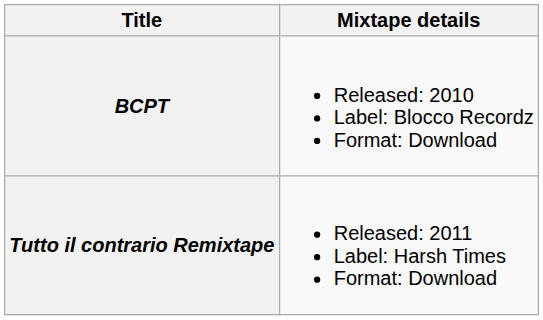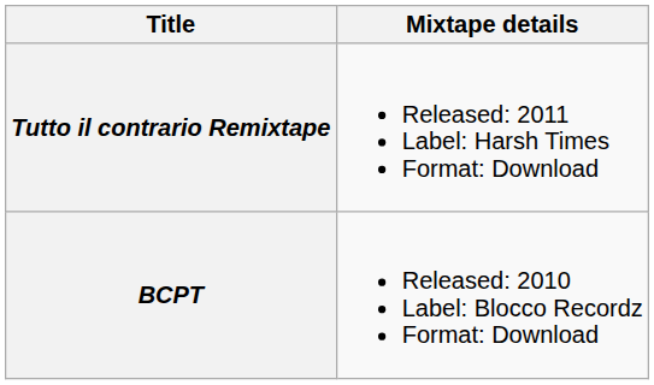rows swapped: BCPT <-> Tutto il contrario Remixtape
